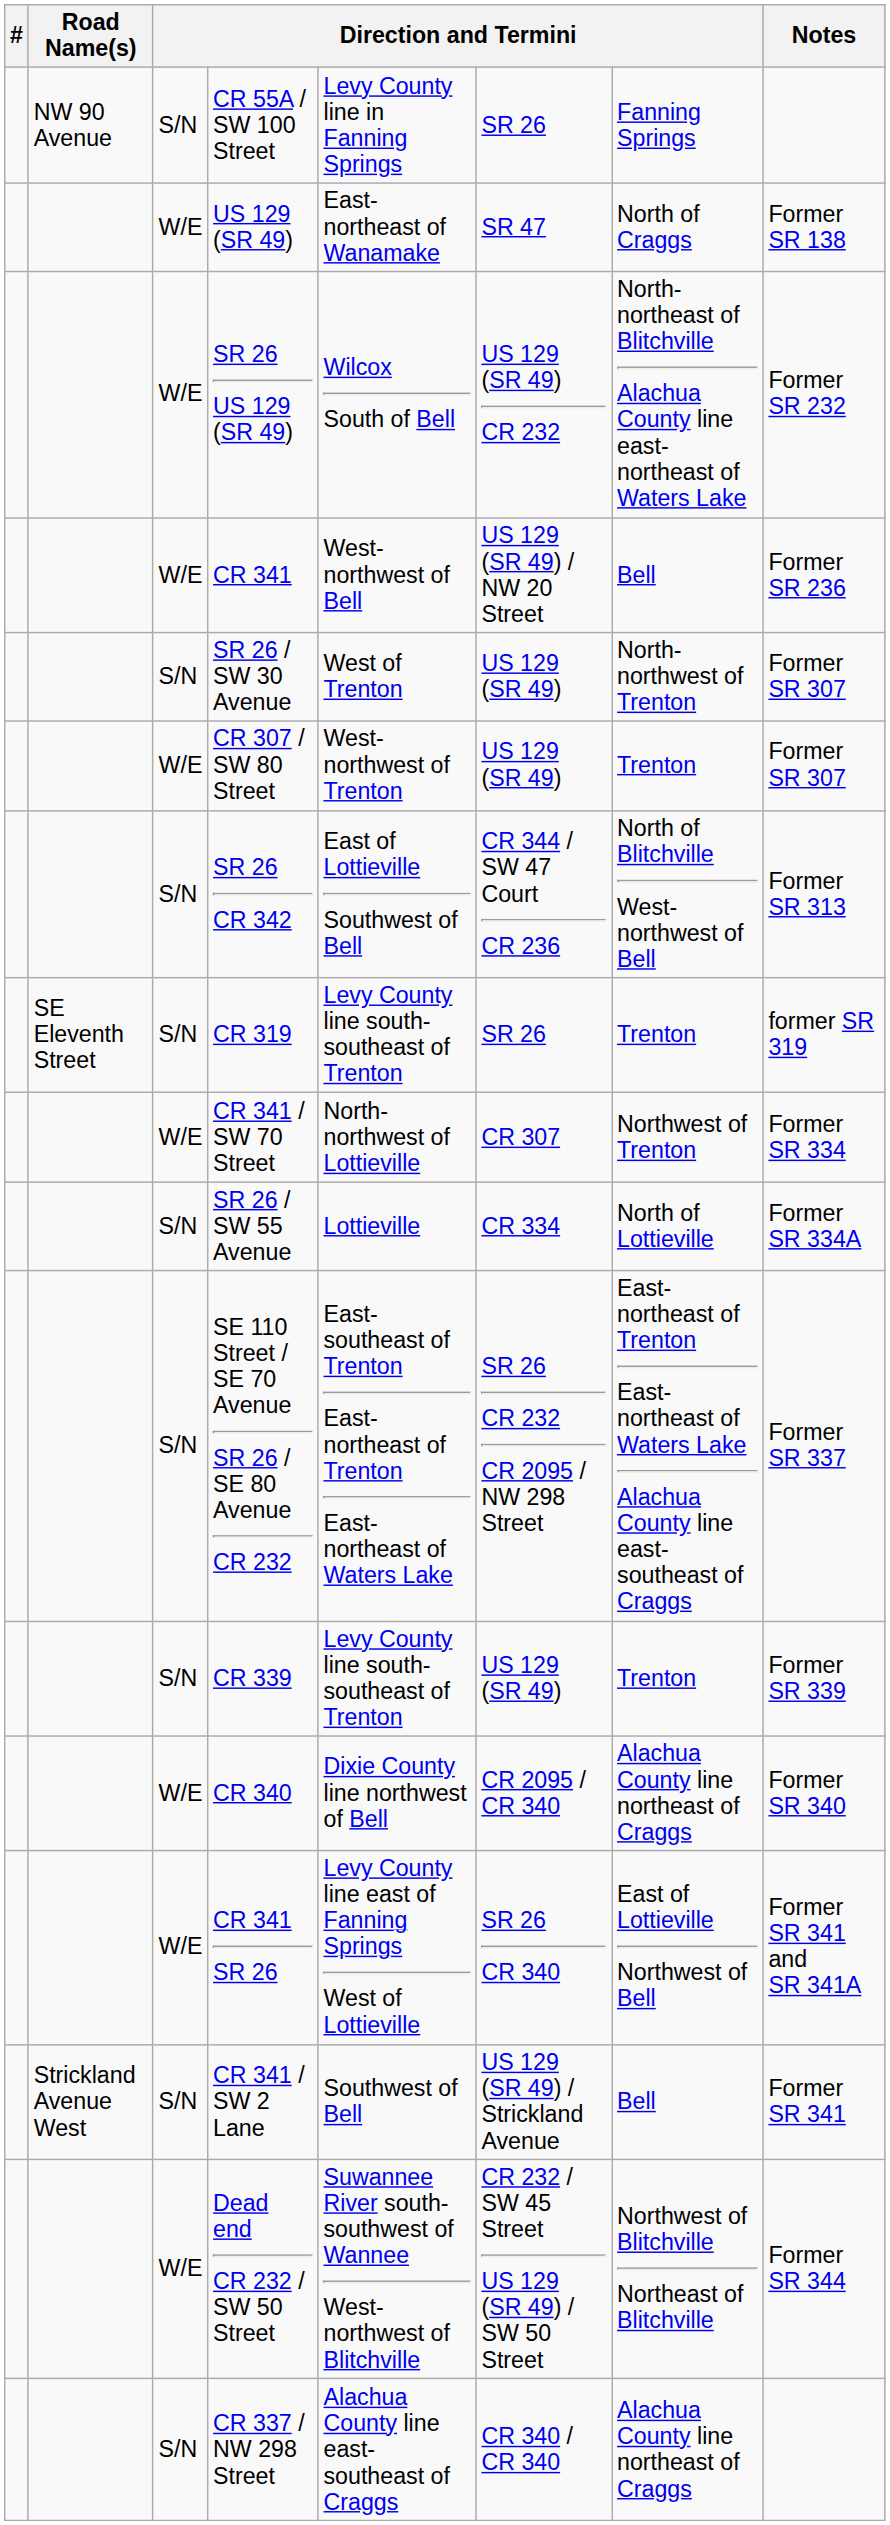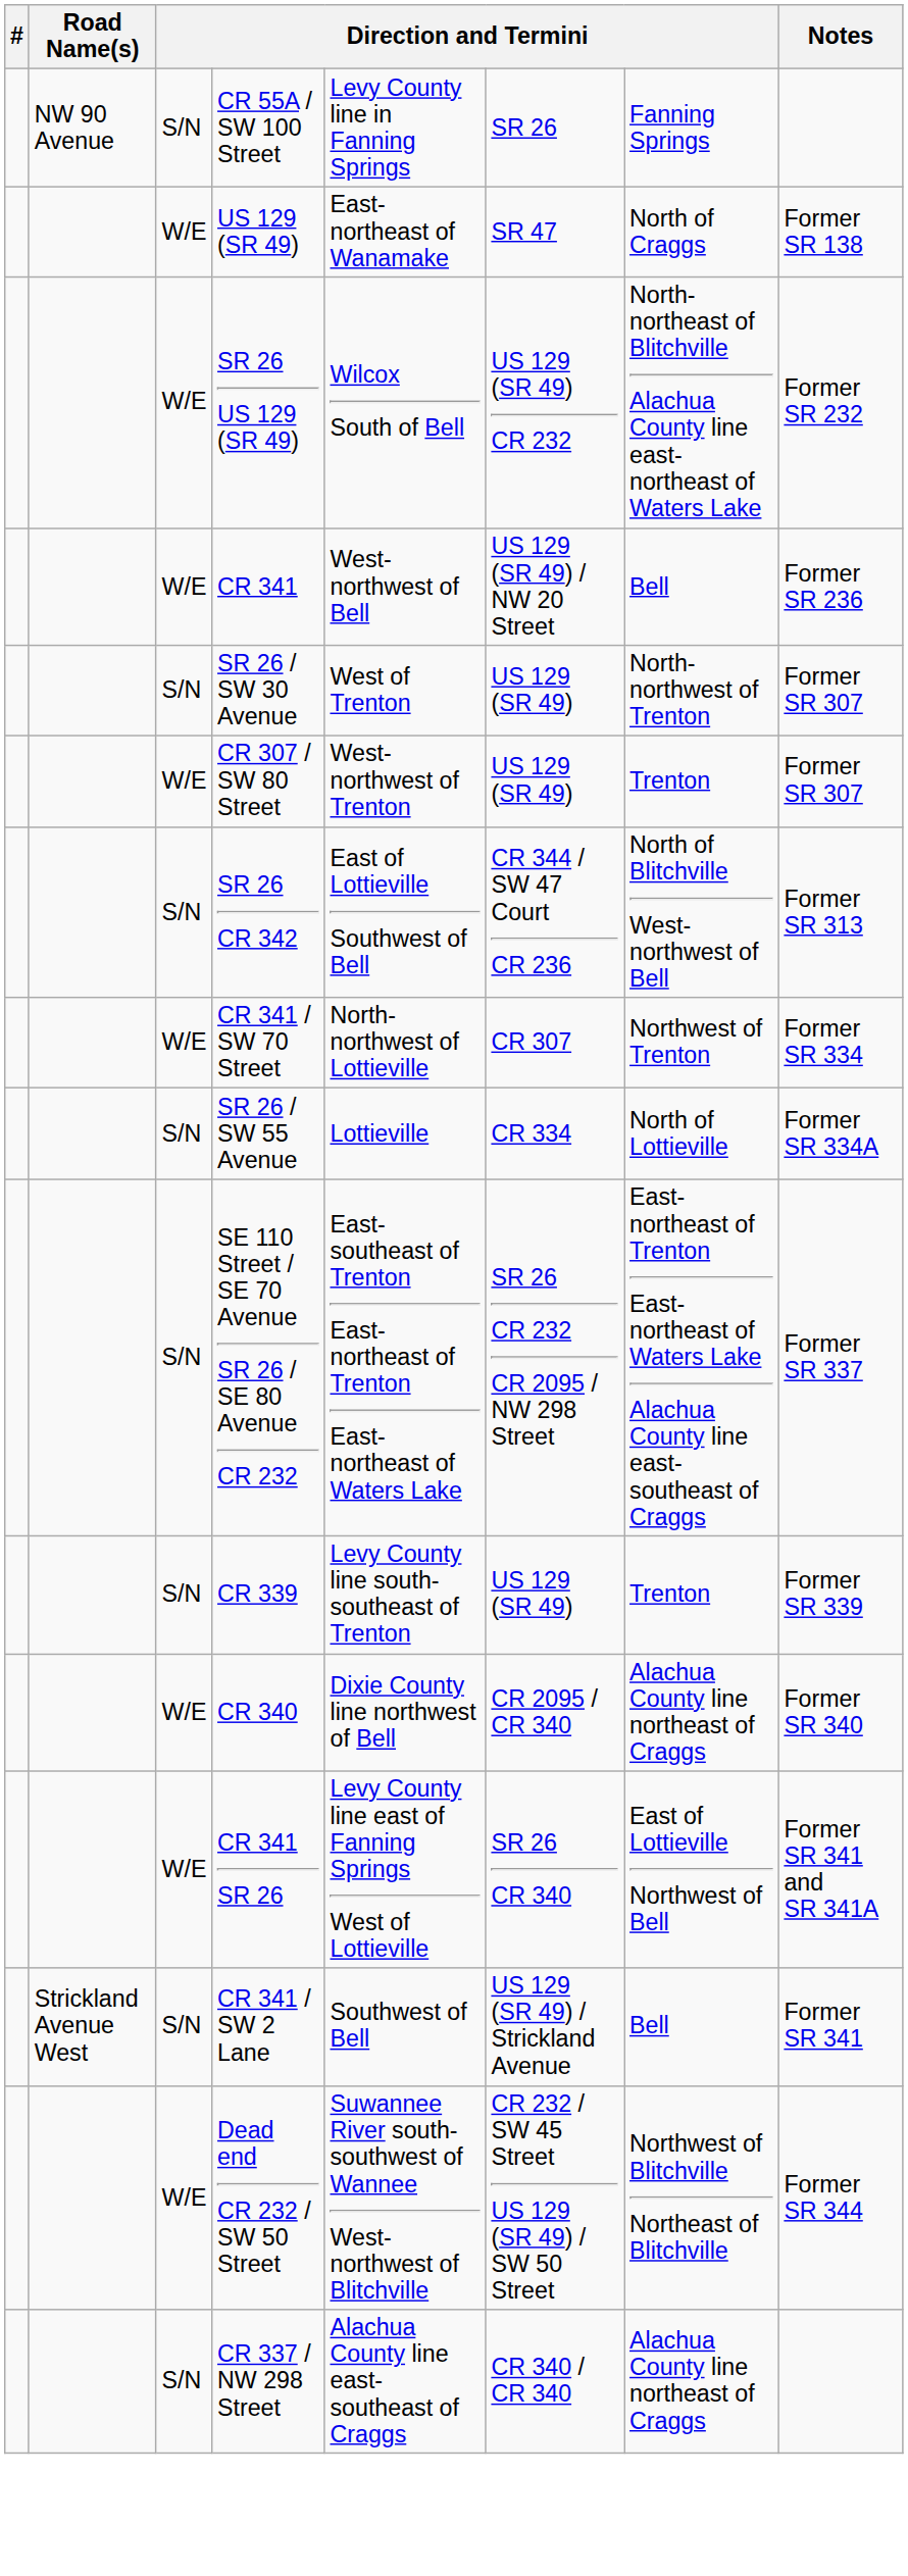- row: SE Eleventh Street | S/N | CR 319 | Levy County line south-southeast of Trenton | SR 26 | Trenton | former SR 319
